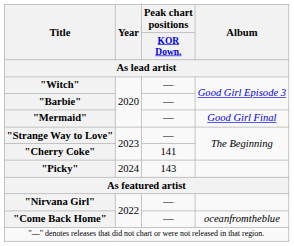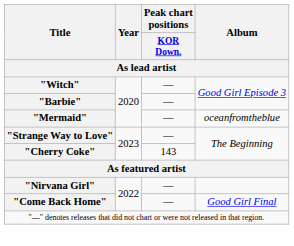"Mermaid" | Album: Good Girl Final -> oceanfromtheblue
"Cherry Coke" | Peak chart positions / KOR Down.: 141 -> 143
- row: "Picky" | 2024 | 143
"Come Back Home" | Album: oceanfromtheblue -> Good Girl Final
